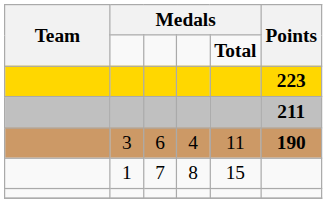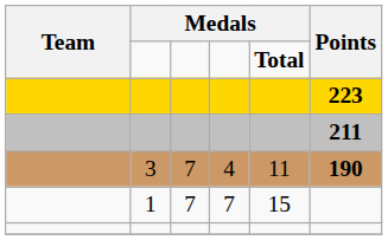3 | column 3: 6 -> 7
1 | column 4: 8 -> 7
